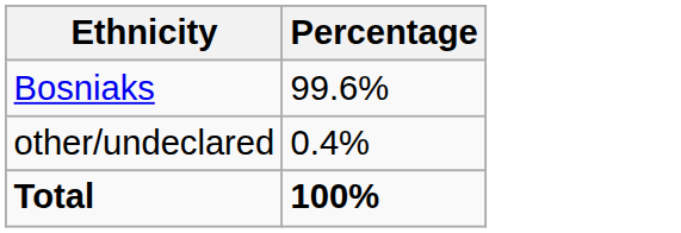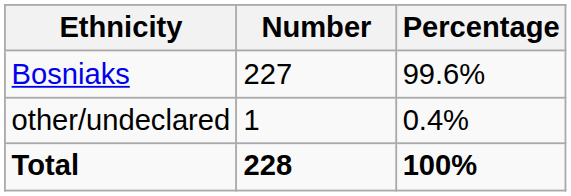+ column: Number | 227 | 1 | 228
